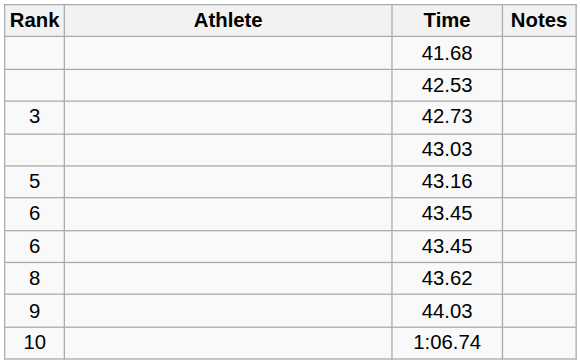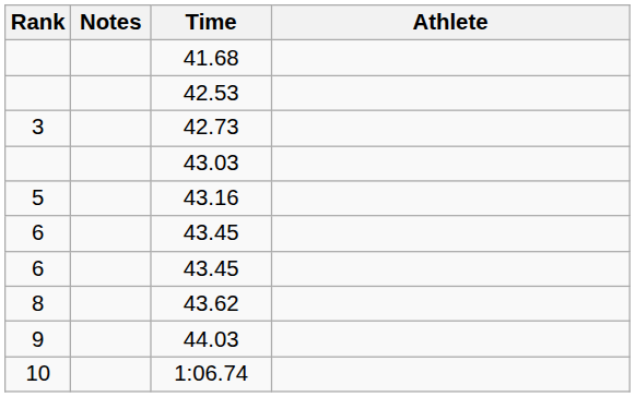columns swapped: Athlete <-> Notes
